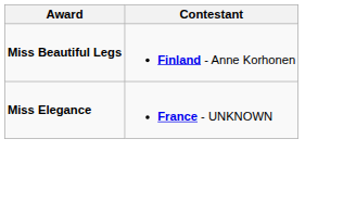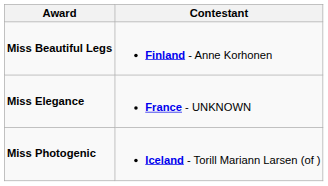+ row: Miss Photogenic | Iceland - Torill Mariann Larsen (of )
